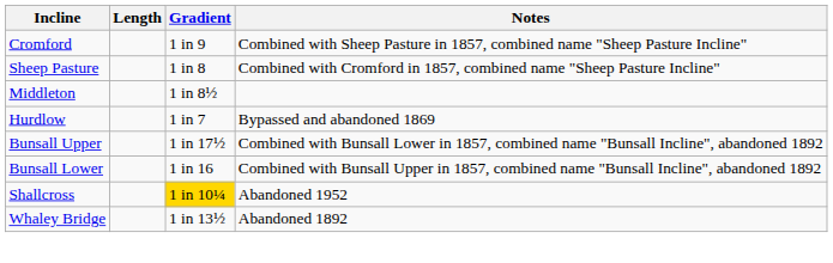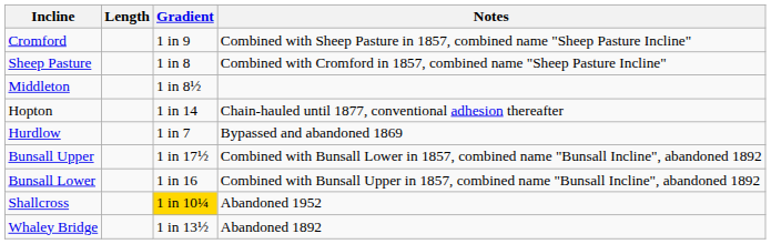+ row: Hopton | 1 in 14 | Chain-hauled until 1877, conventional adhesion thereafter
